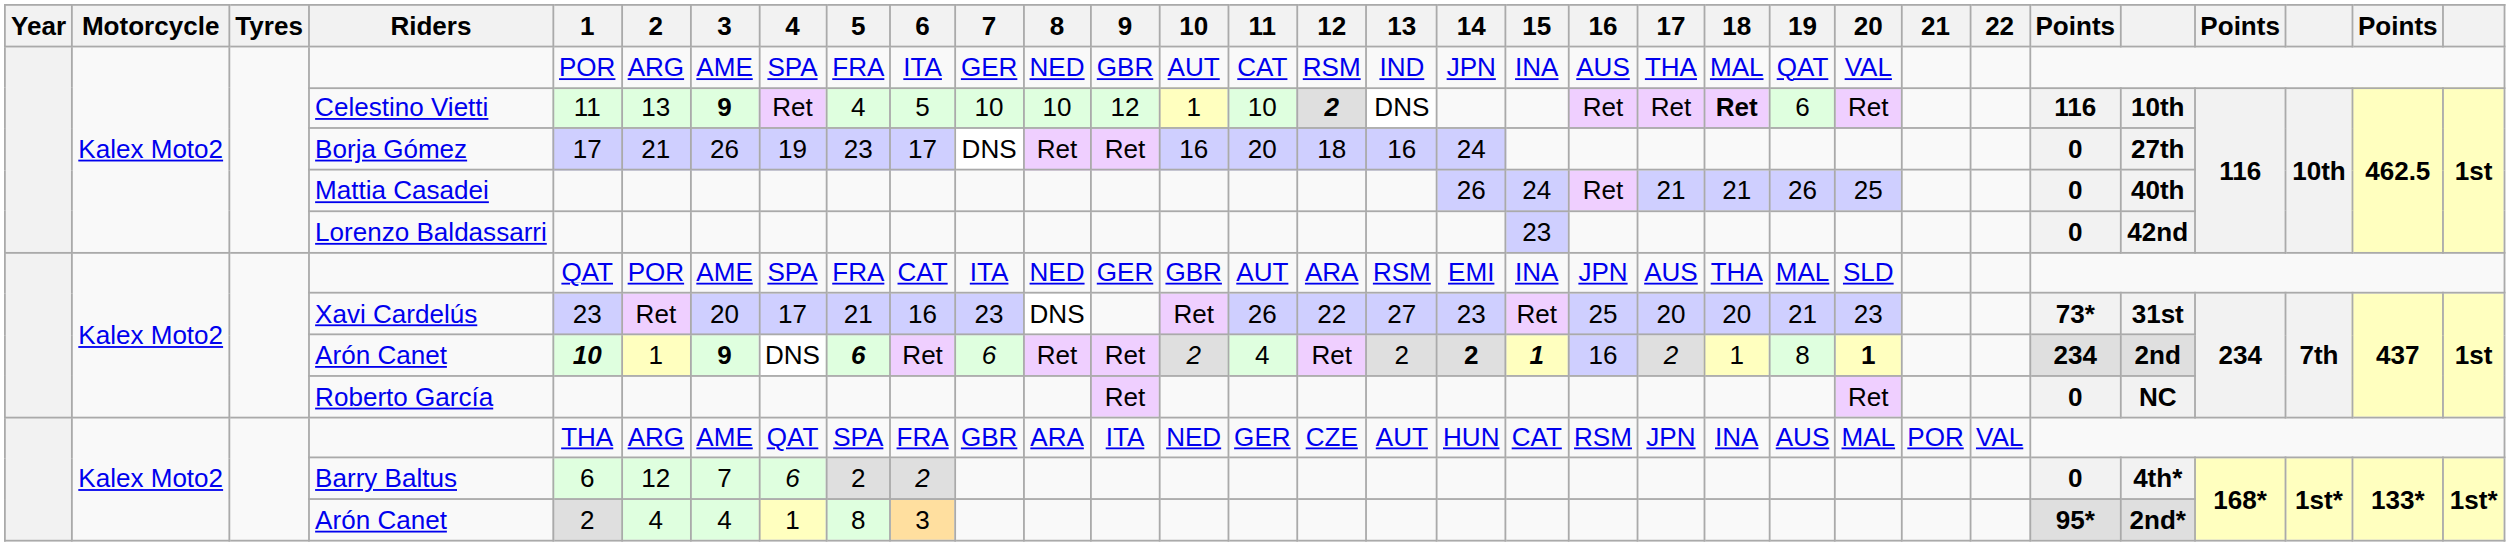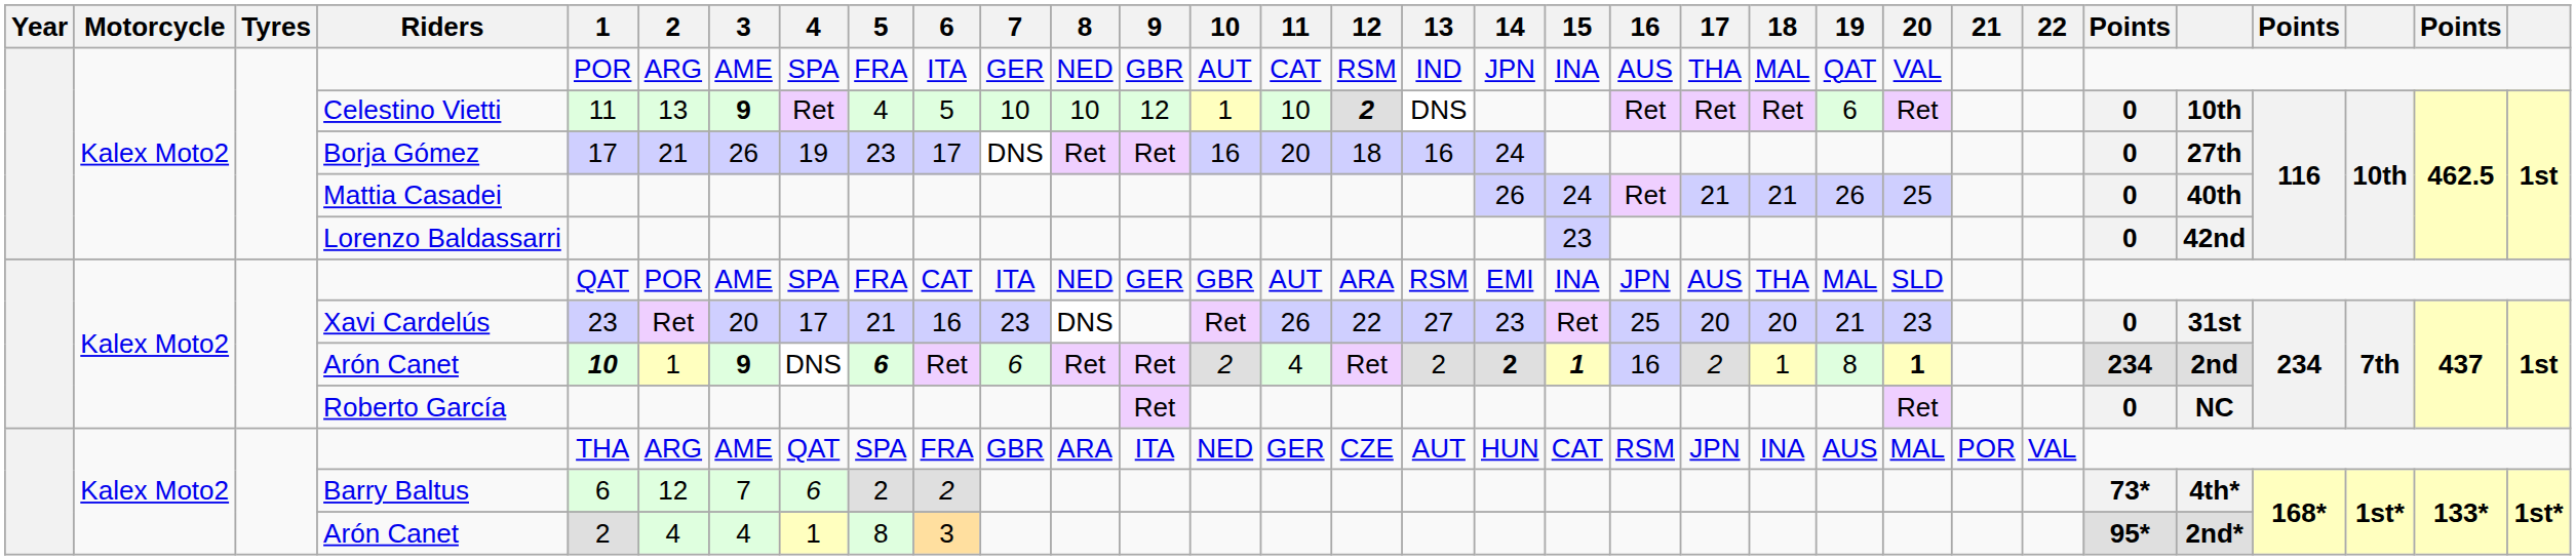Celestino Vietti | 18: bold -> normal
Celestino Vietti | column 27: 116 -> 0
Xavi Cardelús | column 27: 73* -> 0
Barry Baltus | column 27: 0 -> 73*
